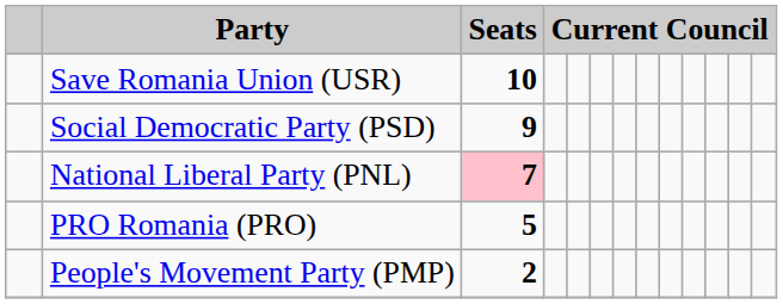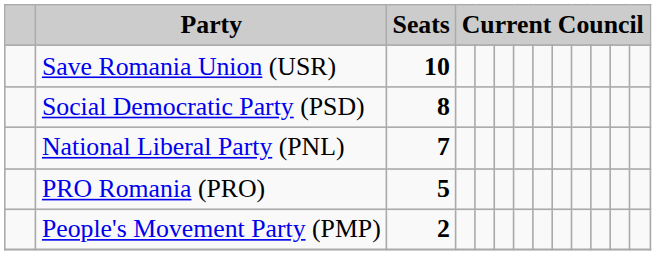Social Democratic Party (PSD) | Seats: 9 -> 8
National Liberal Party (PNL) | Seats: pink background -> no background
